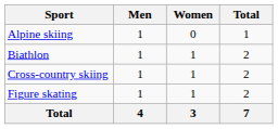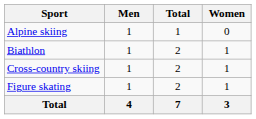columns swapped: Women <-> Total
